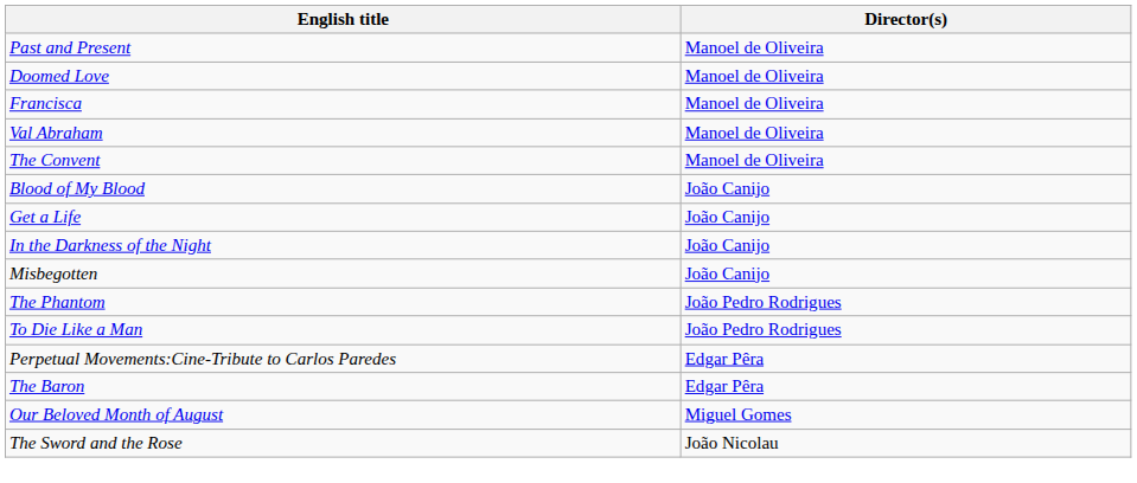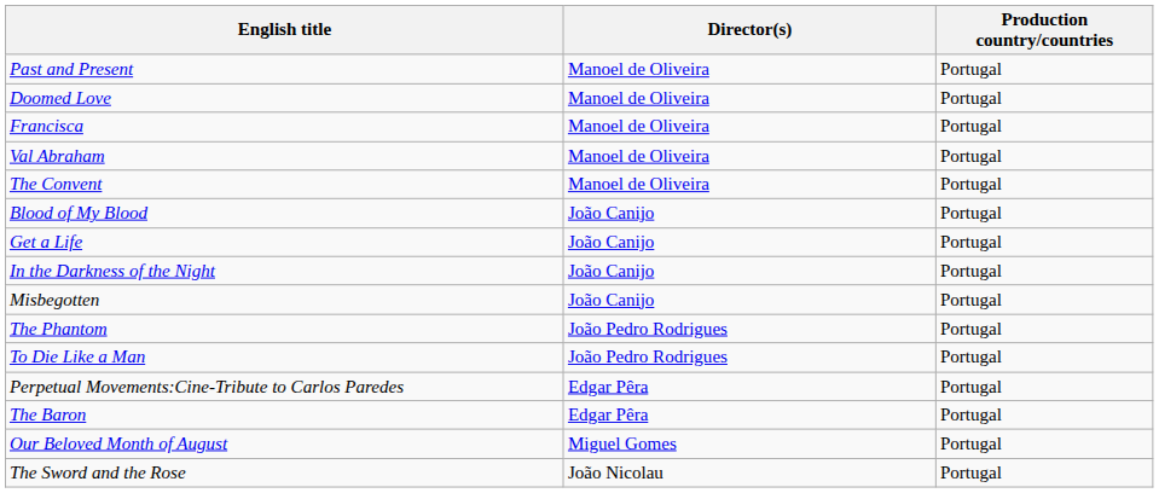+ column: Production country/countries | Portugal | Portugal | Portugal | Portugal | Portugal | Portugal | Portugal | Portugal | Portugal | Portugal | Portugal | Portugal | Portugal | Portugal | Portugal
